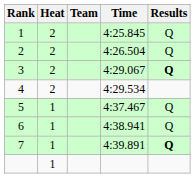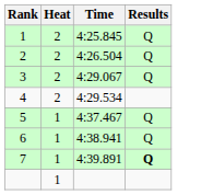- column: Team
3 | Results: bold -> normal
